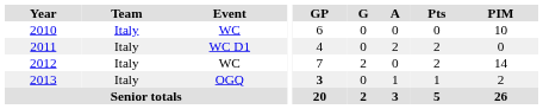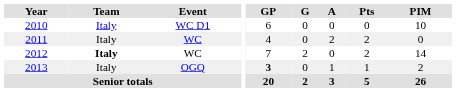2010 | Event: WC -> WC D1
2011 | Event: WC D1 -> WC
2012 | Team: normal -> bold
